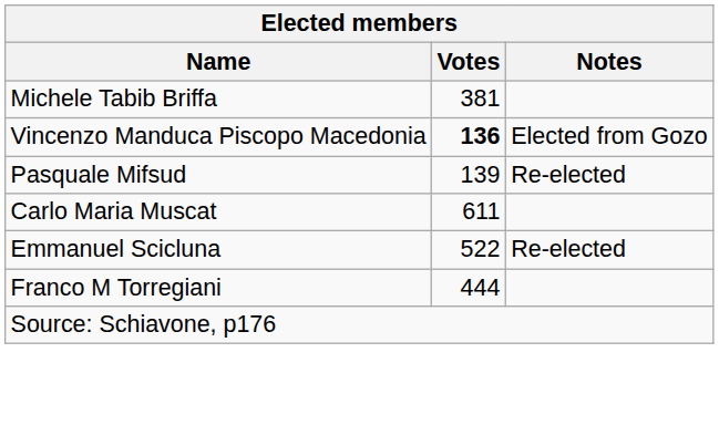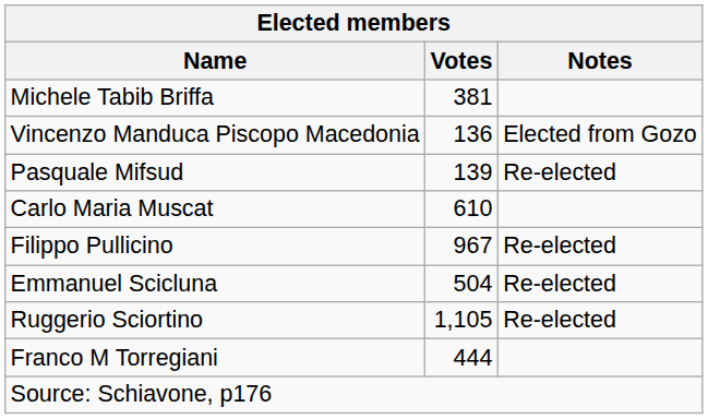Vincenzo Manduca Piscopo Macedonia | Votes: bold -> normal
Carlo Maria Muscat | Votes: 611 -> 610
+ row: Filippo Pullicino | 967 | Re-elected
Emmanuel Scicluna | Votes: 522 -> 504
+ row: Ruggerio Sciortino | 1,105 | Re-elected
